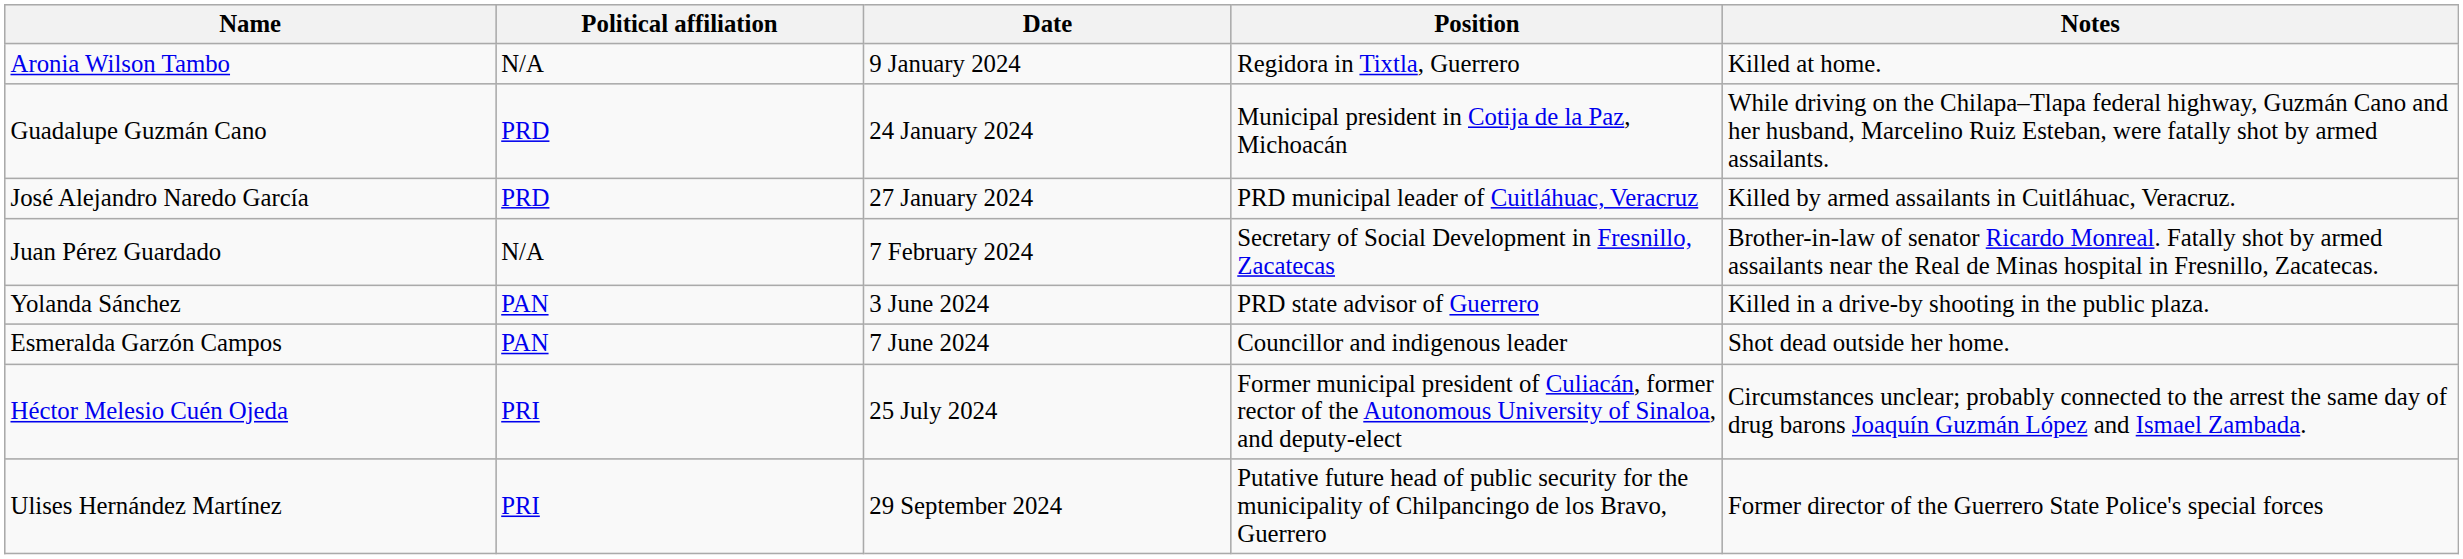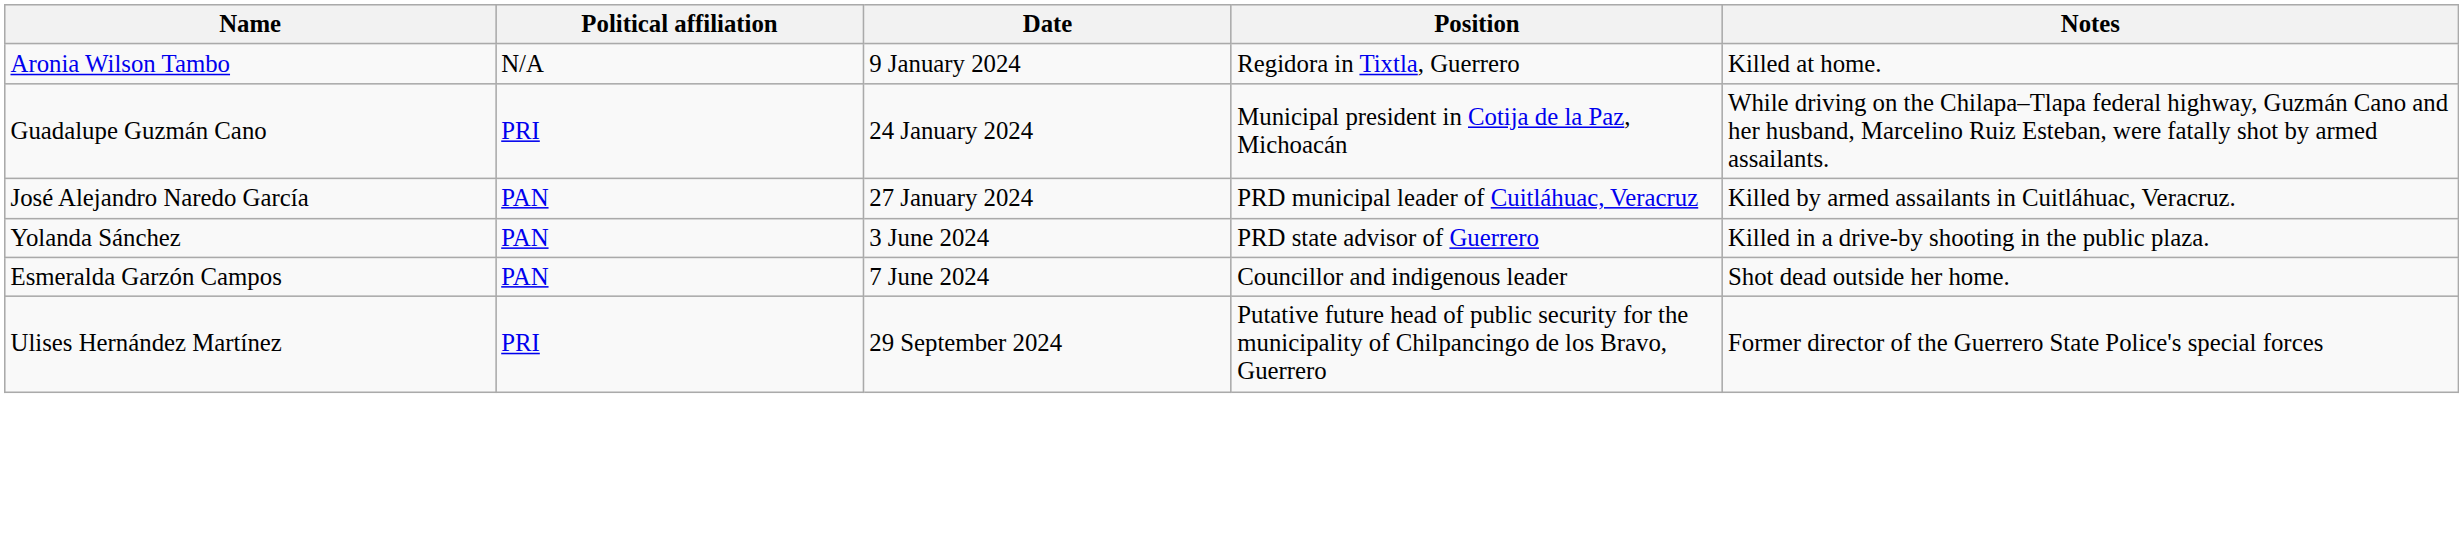Guadalupe Guzmán Cano | Political affiliation: PRD -> PRI
José Alejandro Naredo García | Political affiliation: PRD -> PAN
- row: Juan Pérez Guardado | N/A | 7 February 2024 | Secretary of Social Development in Fresnillo, Zacatecas | Brother-in-law of senator Ricardo Monreal. Fatally shot by armed assailants near the Real de Minas hospital in Fresnillo, Zacatecas.
- row: Héctor Melesio Cuén Ojeda | PRI | 25 July 2024 | Former municipal president of Culiacán, former rector of the Autonomous University of Sinaloa, and deputy-elect | Circumstances unclear; probably connected to the arrest the same day of drug barons Joaquín Guzmán López and Ismael Zambada.
